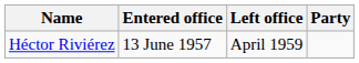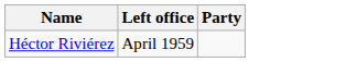- column: Entered office | 13 June 1957
